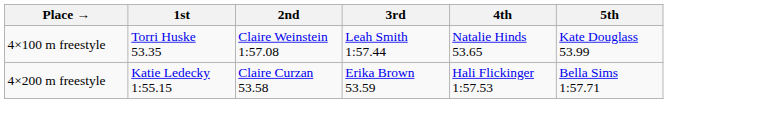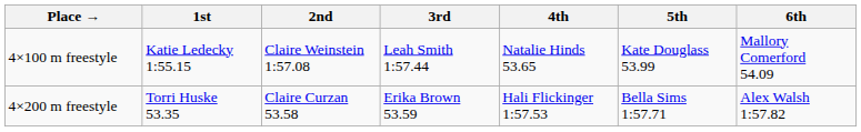+ column: 6th | Mallory Comerford 54.09 | Alex Walsh 1:57.82
4×100 m freestyle | 1st: Torri Huske 53.35 -> Katie Ledecky 1:55.15
4×200 m freestyle | 1st: Katie Ledecky 1:55.15 -> Torri Huske 53.35
